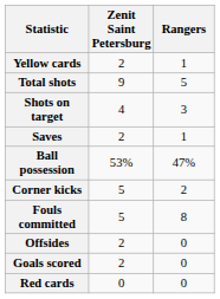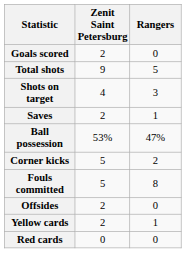rows swapped: Goals scored <-> Yellow cards
